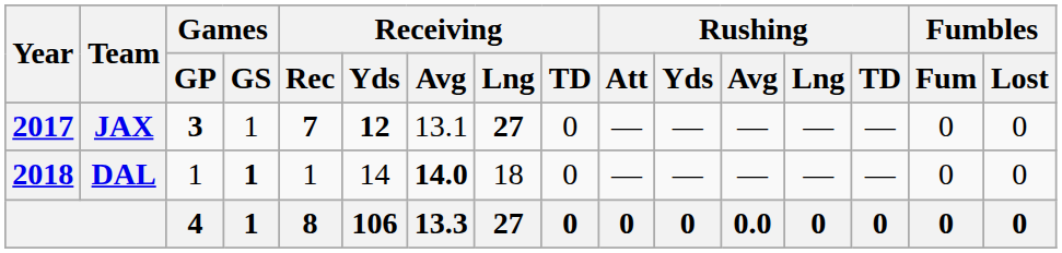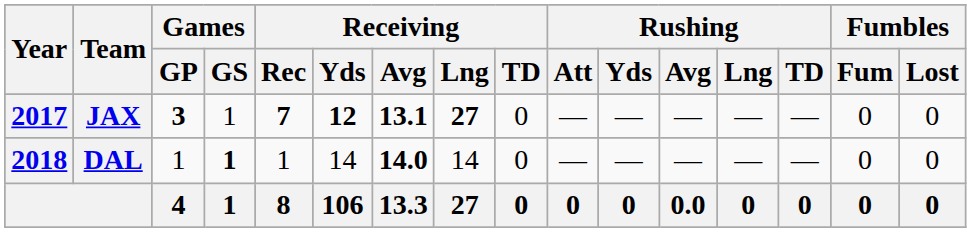JAX | Receiving / Avg: normal -> bold
DAL | Receiving / Lng: 18 -> 14
